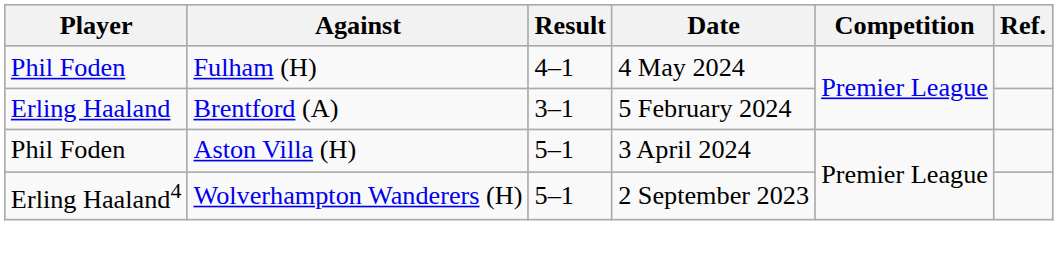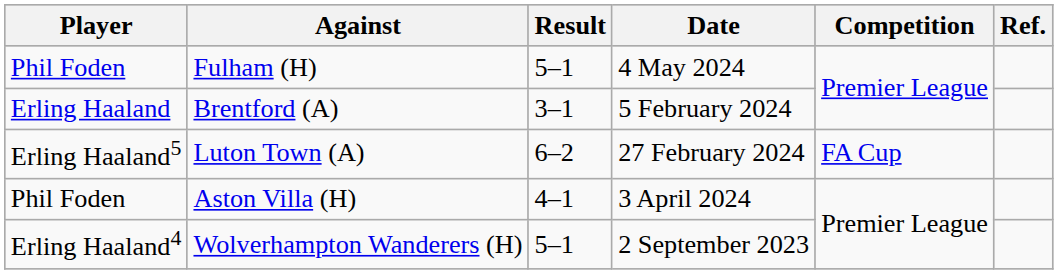Fulham (H) | Result: 4–1 -> 5–1
+ row: Erling Haaland5 | Luton Town (A) | 6–2 | 27 February 2024 | FA Cup
Aston Villa (H) | Result: 5–1 -> 4–1
